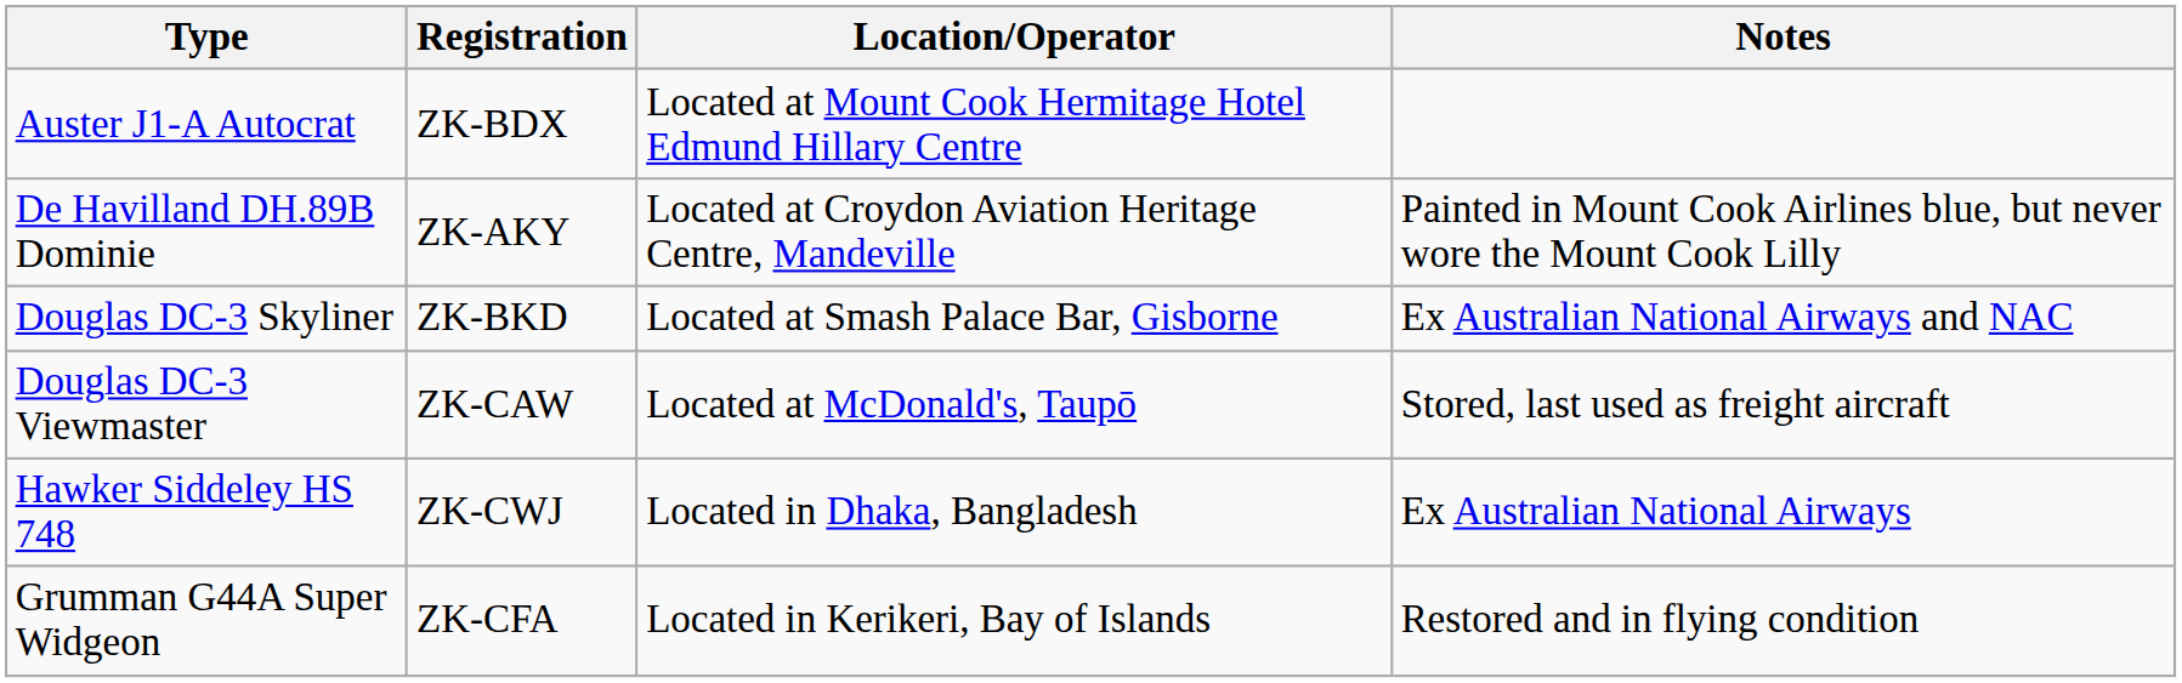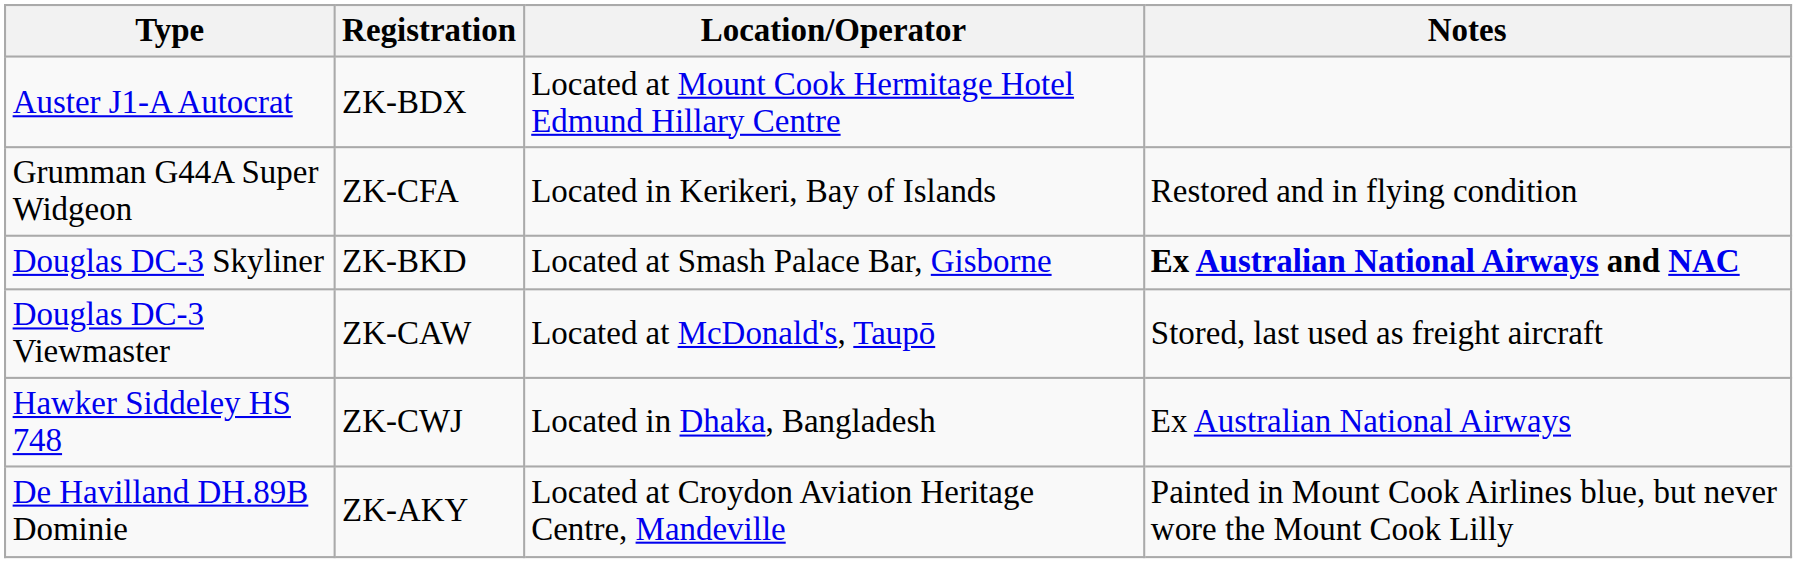rows swapped: De Havilland DH.89B Dominie <-> Grumman G44A Super Widgeon
Douglas DC-3 Skyliner | Notes: normal -> bold
